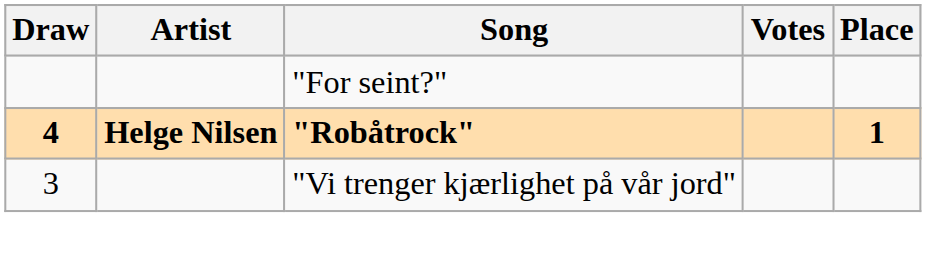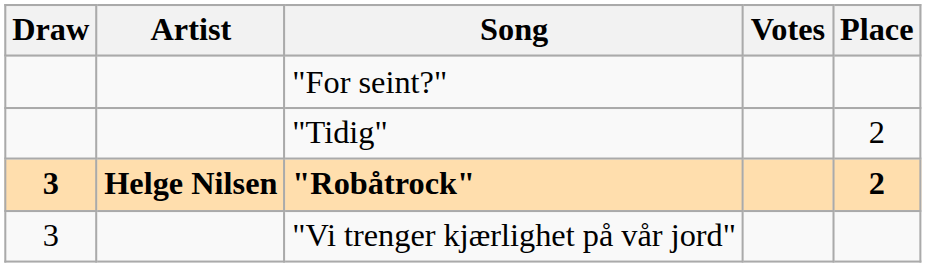+ row: "Tidig" | 2
"Robåtrock" | Draw: 4 -> 3
"Robåtrock" | Place: 1 -> 2
